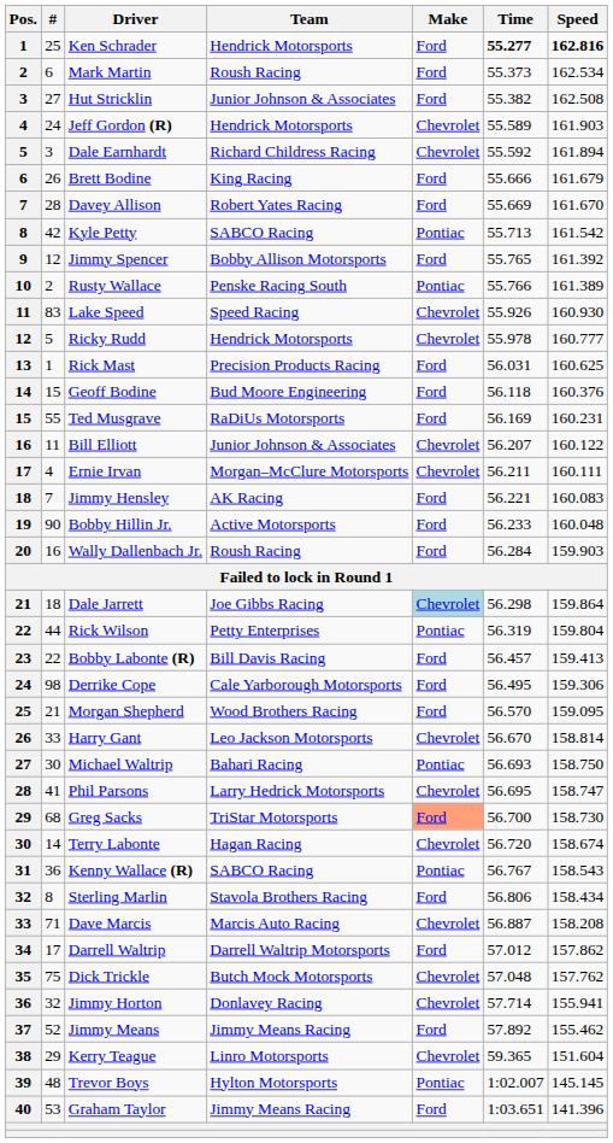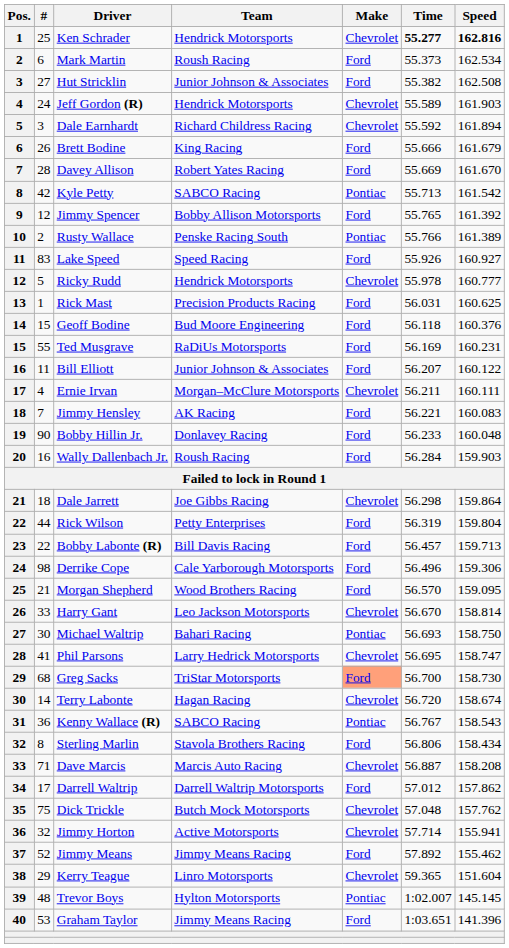Ken Schrader | Make: Ford -> Chevrolet
Lake Speed | Make: Chevrolet -> Ford
Lake Speed | Speed: 160.930 -> 160.927
Bill Elliott | Make: Chevrolet -> Ford
Bobby Hillin Jr. | Team: Active Motorsports -> Donlavey Racing
Dale Jarrett | Make: lightblue background -> no background
Rick Wilson | Make: Pontiac -> Ford
Bobby Labonte (R) | Speed: 159.413 -> 159.713
Derrike Cope | Time: 56.495 -> 56.496
Jimmy Horton | Team: Donlavey Racing -> Active Motorsports
